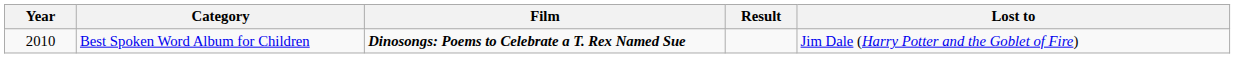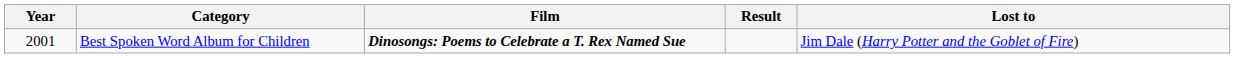Best Spoken Word Album for Children | Year: 2010 -> 2001
